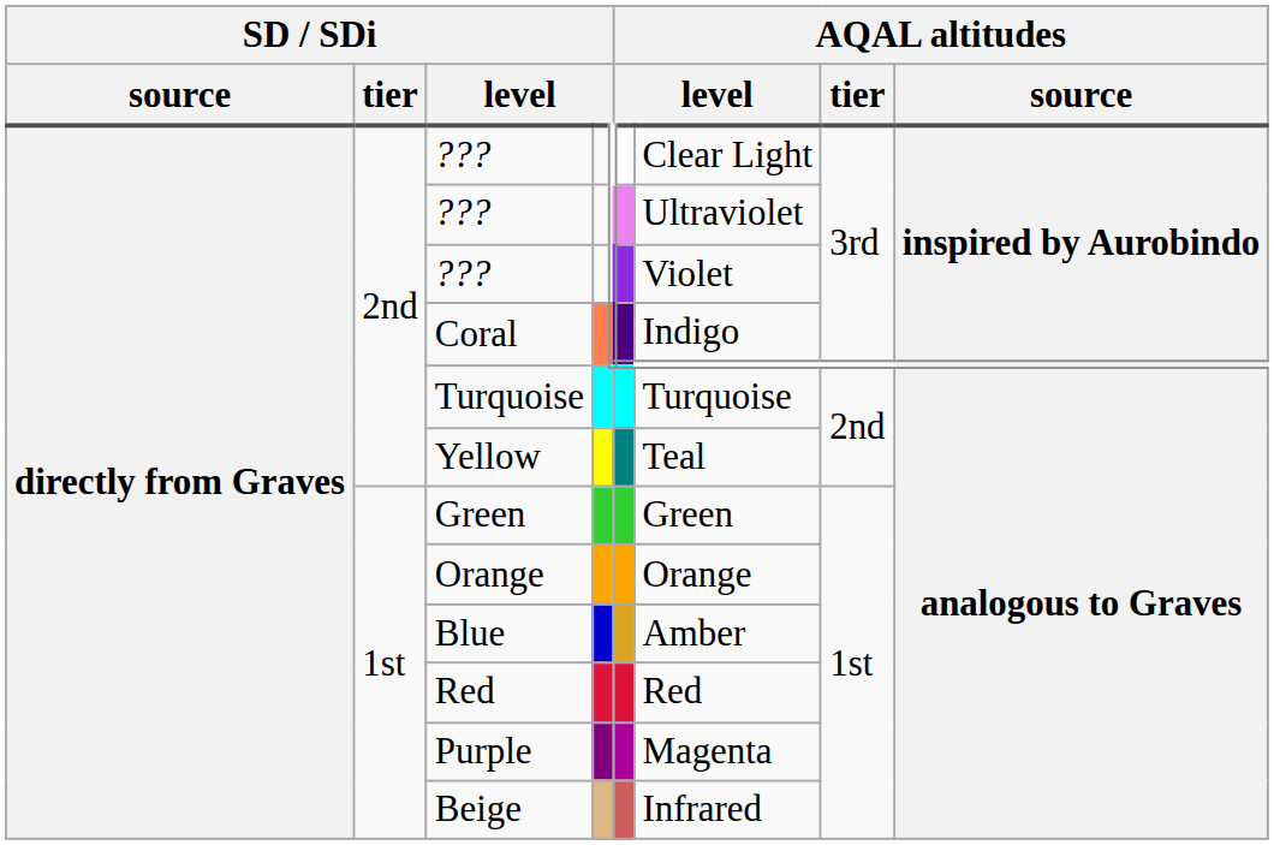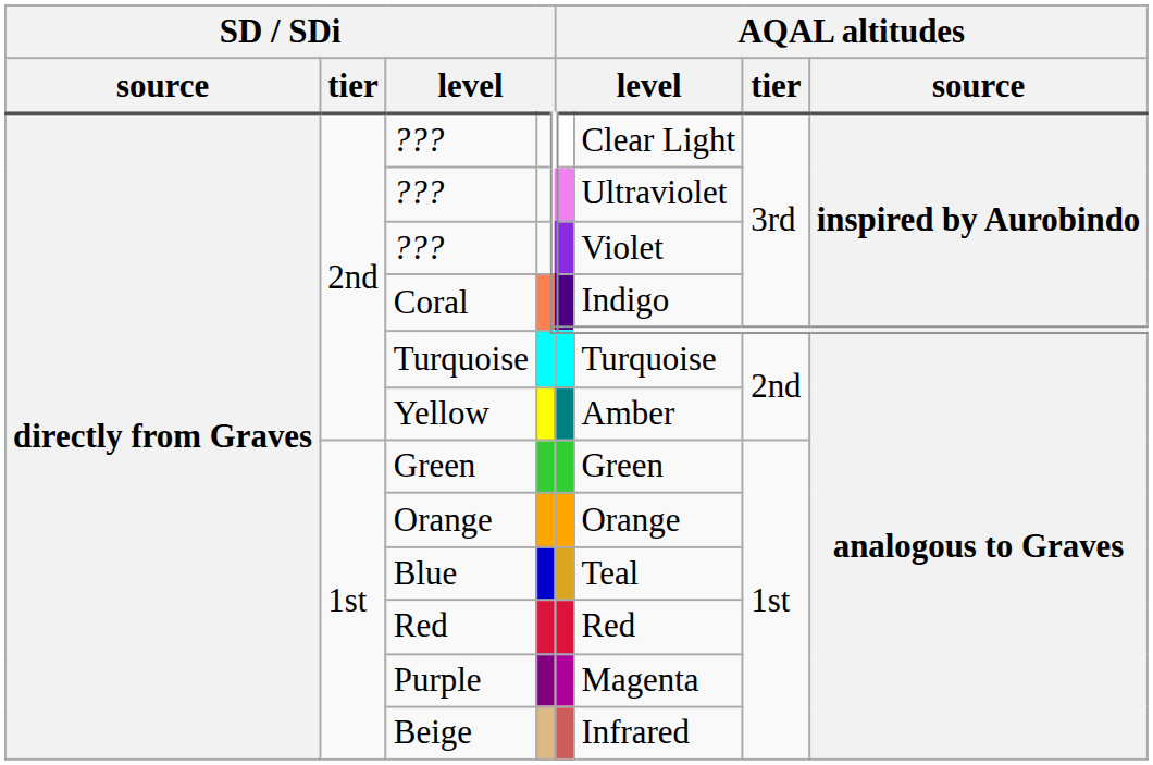Yellow | column 6: Teal -> Amber
Blue | column 6: Amber -> Teal
